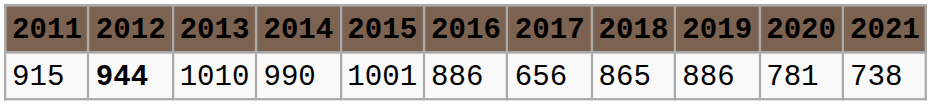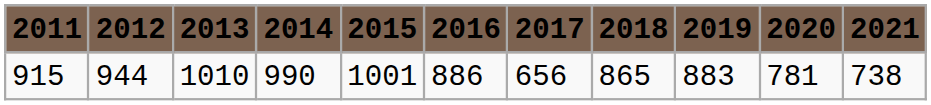915 | 2012: bold -> normal
915 | 2019: 886 -> 883
